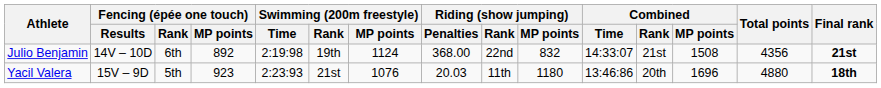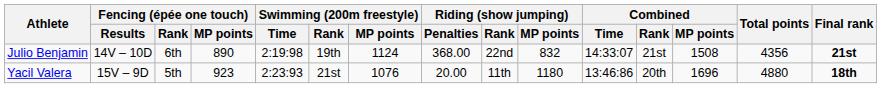Julio Benjamin | Fencing (épée one touch) / MP points: 892 -> 890
Yacil Valera | Riding (show jumping) / Penalties: 20.03 -> 20.00
